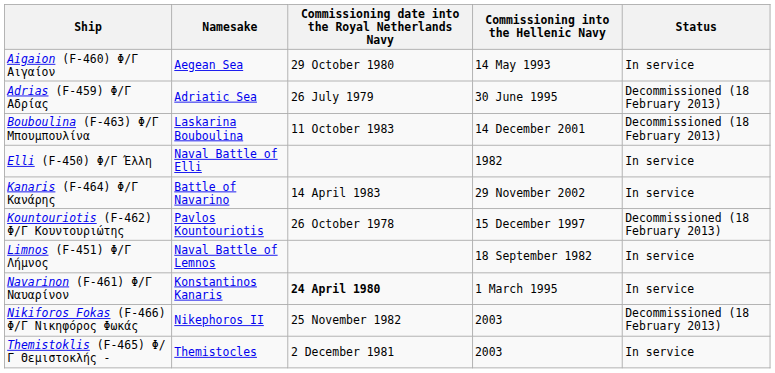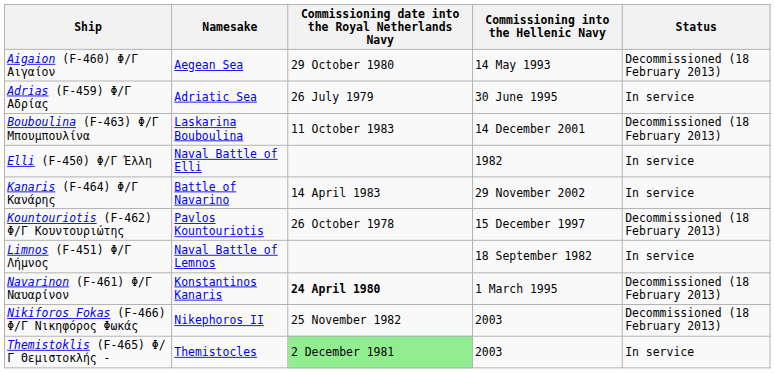Aigaion (F-460) Φ/Γ Αιγαίον | Status: In service -> Decommissioned (18 February 2013)
Adrias (F-459) Φ/Γ Αδρίας | Status: Decommissioned (18 February 2013) -> In service
Navarinon (F-461) Φ/Γ Ναυαρίνον | Status: In service -> Decommissioned (18 February 2013)
Themistoklis (F-465) Φ/Γ Θεμιστοκλής - | Commissioning date into the Royal Netherlands Navy: no background -> lightgreen background
